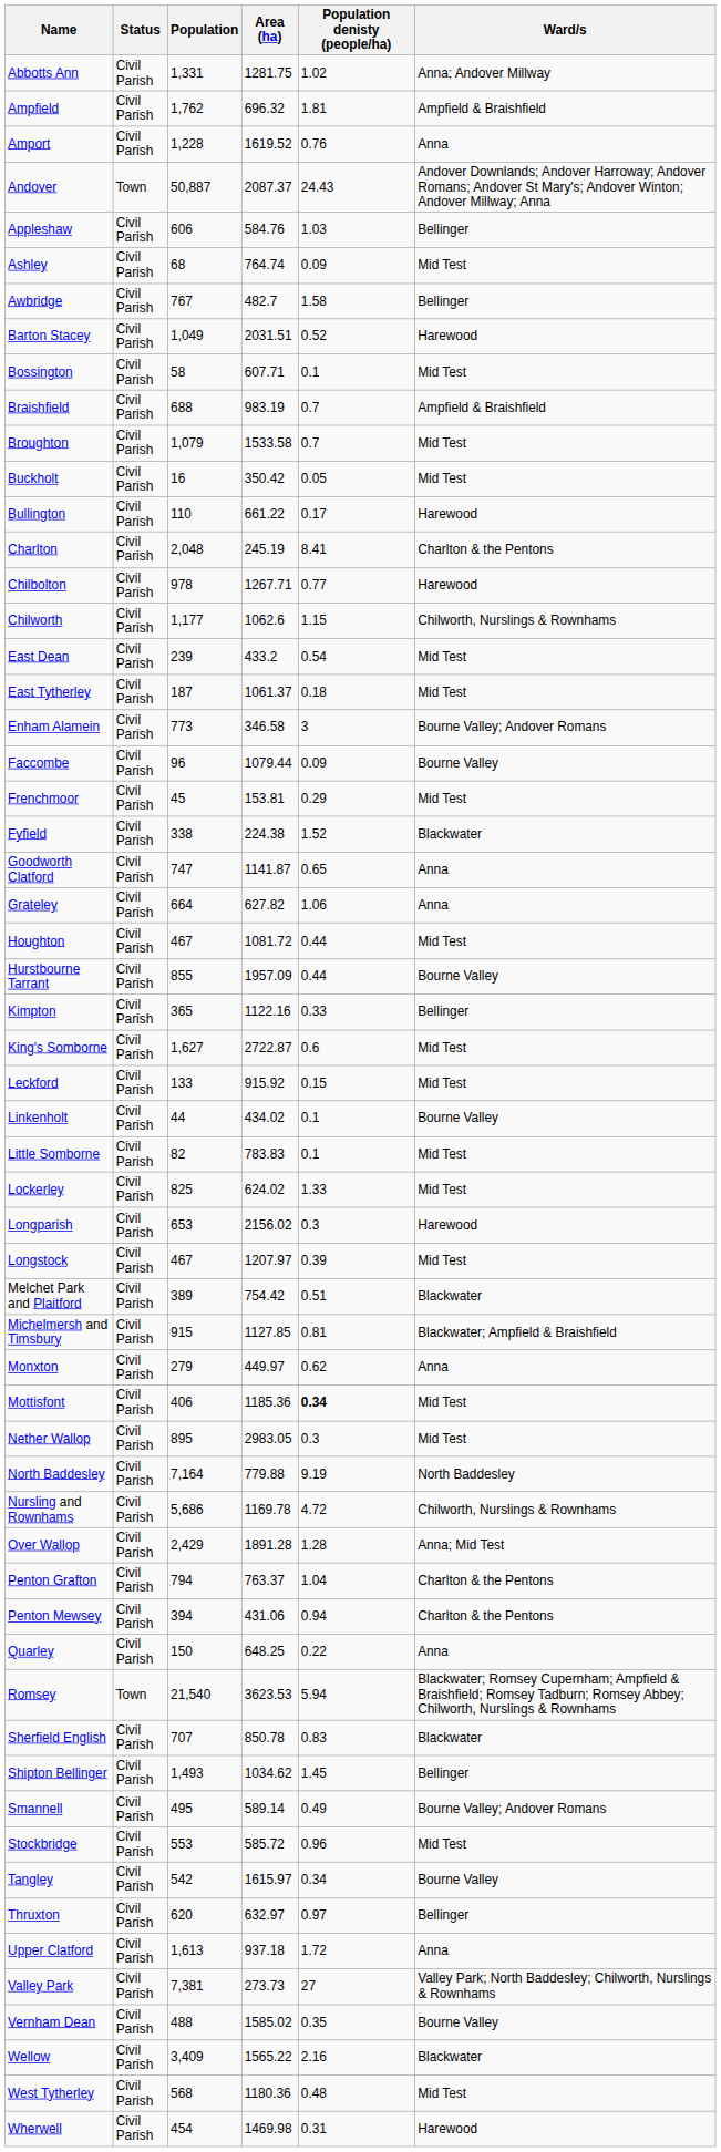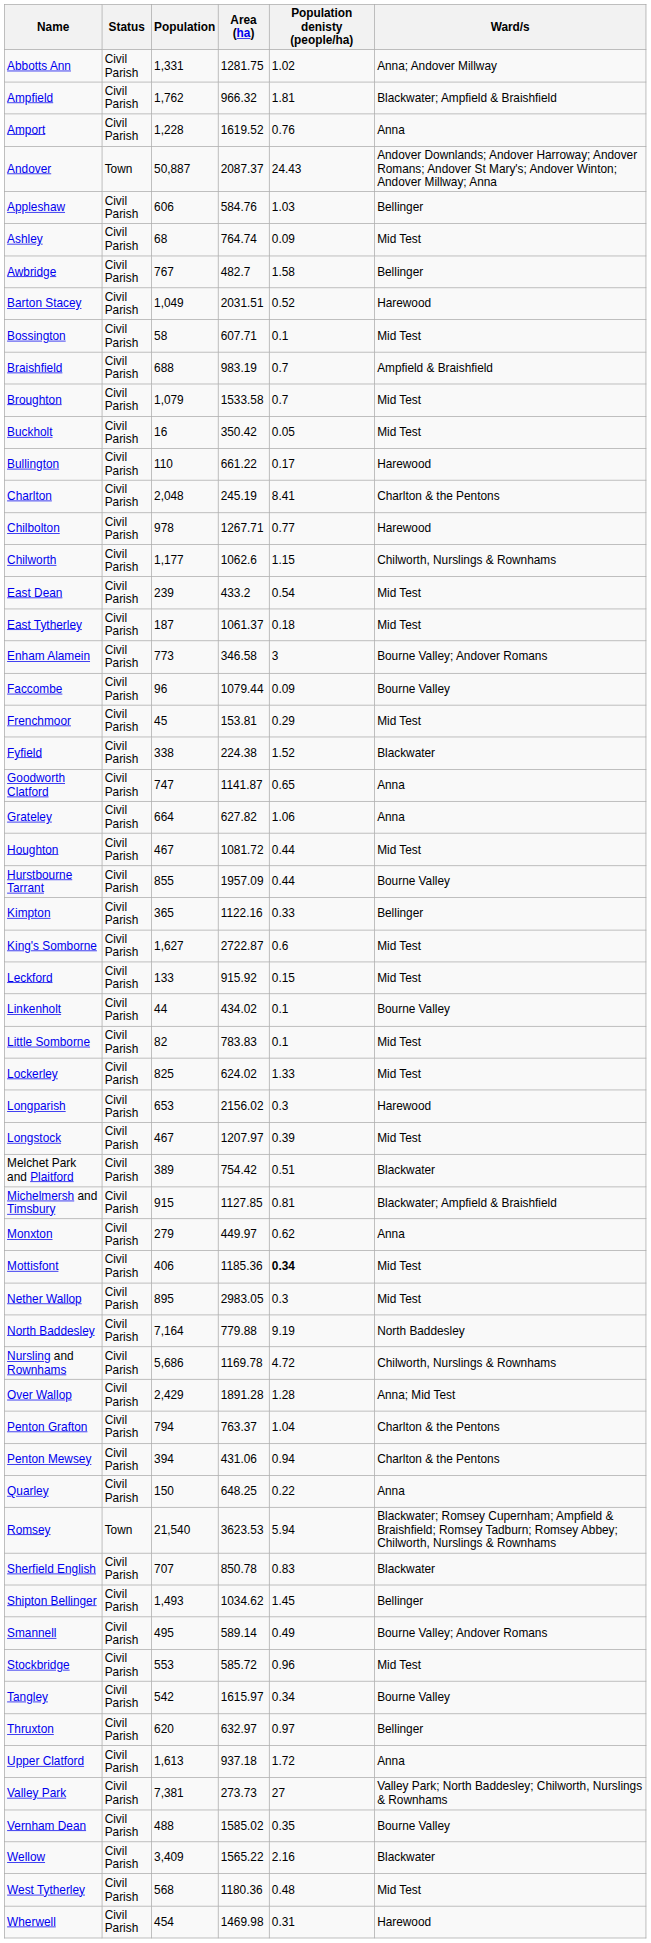Ampfield | Area (ha): 696.32 -> 966.32
Ampfield | Ward/s: Ampfield & Braishfield -> Blackwater; Ampfield & Braishfield
